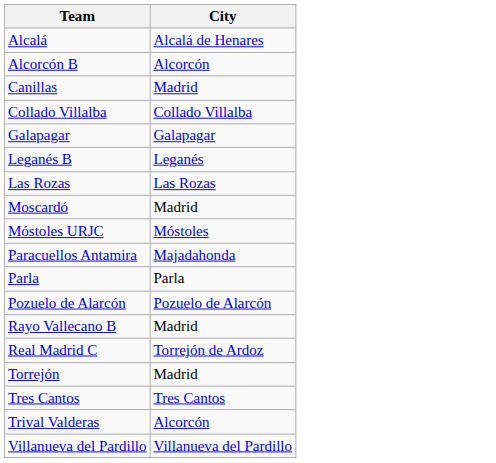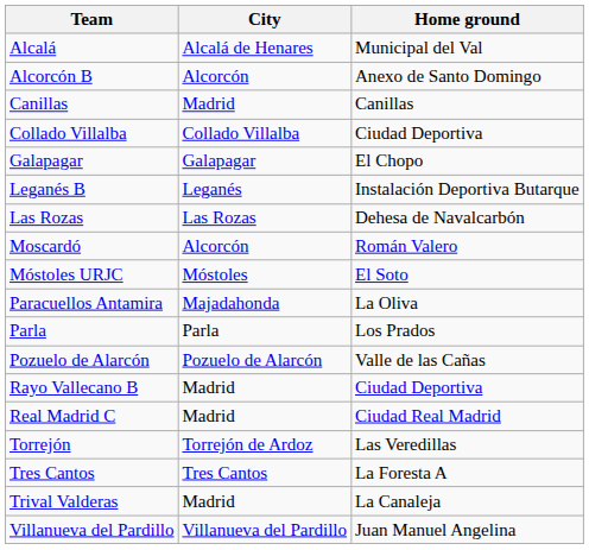+ column: Home ground | Municipal del Val | Anexo de Santo Domingo | Canillas | Ciudad Deportiva | El Chopo | Instalación Deportiva Butarque | Dehesa de Navalcarbón | Román Valero | El Soto | La Oliva | Los Prados | Valle de las Cañas | Ciudad Deportiva | Ciudad Real Madrid | Las Veredillas | La Foresta A | La Canaleja | Juan Manuel Angelina
Moscardó | City: Madrid -> Alcorcón
Real Madrid C | City: Torrejón de Ardoz -> Madrid
Torrejón | City: Madrid -> Torrejón de Ardoz
Trival Valderas | City: Alcorcón -> Madrid
